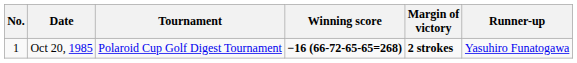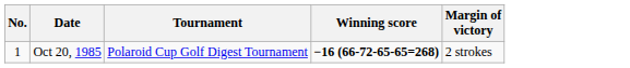- column: Runner-up | Yasuhiro Funatogawa
Oct 20, 1985 | Margin of victory: bold -> normal
